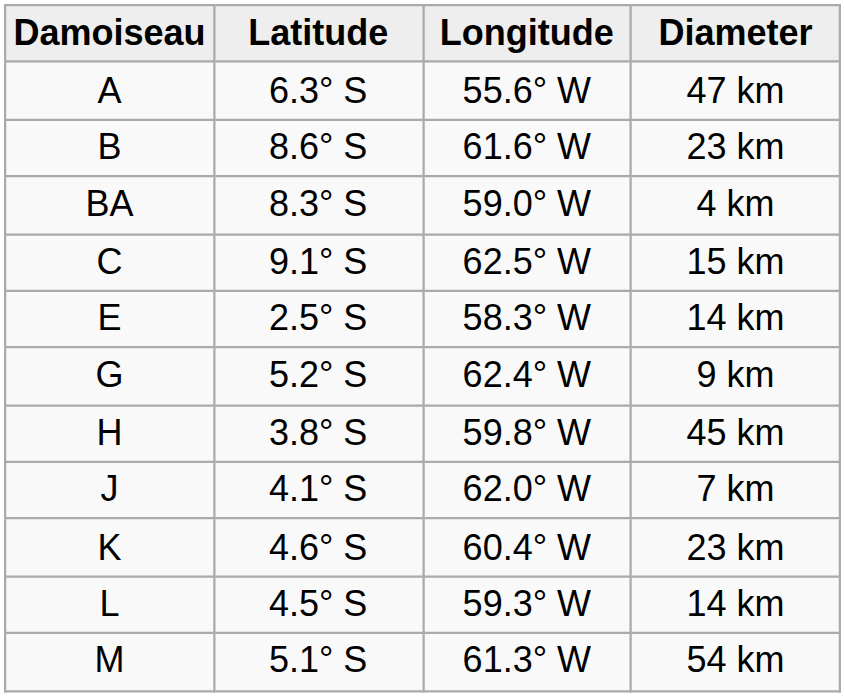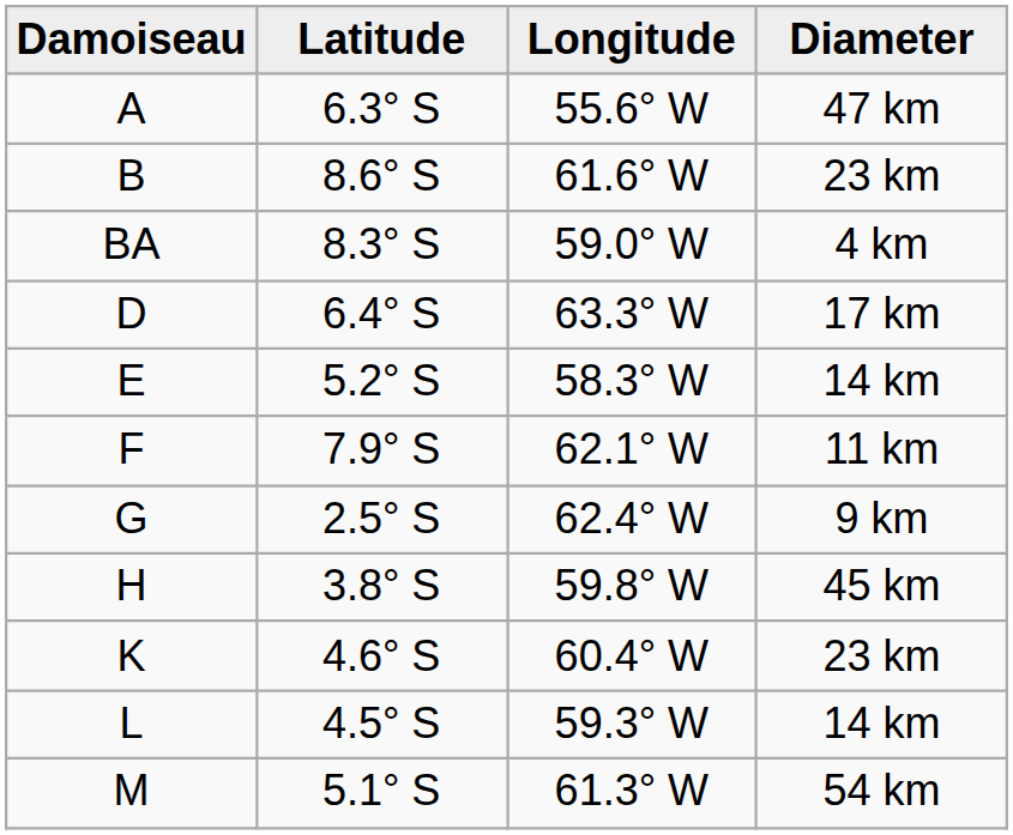- row: C | 9.1° S | 62.5° W | 15 km
+ row: D | 6.4° S | 63.3° W | 17 km
E | Latitude: 2.5° S -> 5.2° S
+ row: F | 7.9° S | 62.1° W | 11 km
G | Latitude: 5.2° S -> 2.5° S
- row: J | 4.1° S | 62.0° W | 7 km
